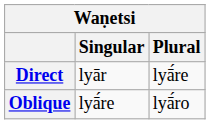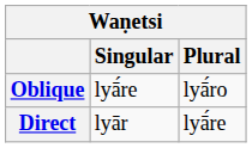rows swapped: Direct <-> Oblique
